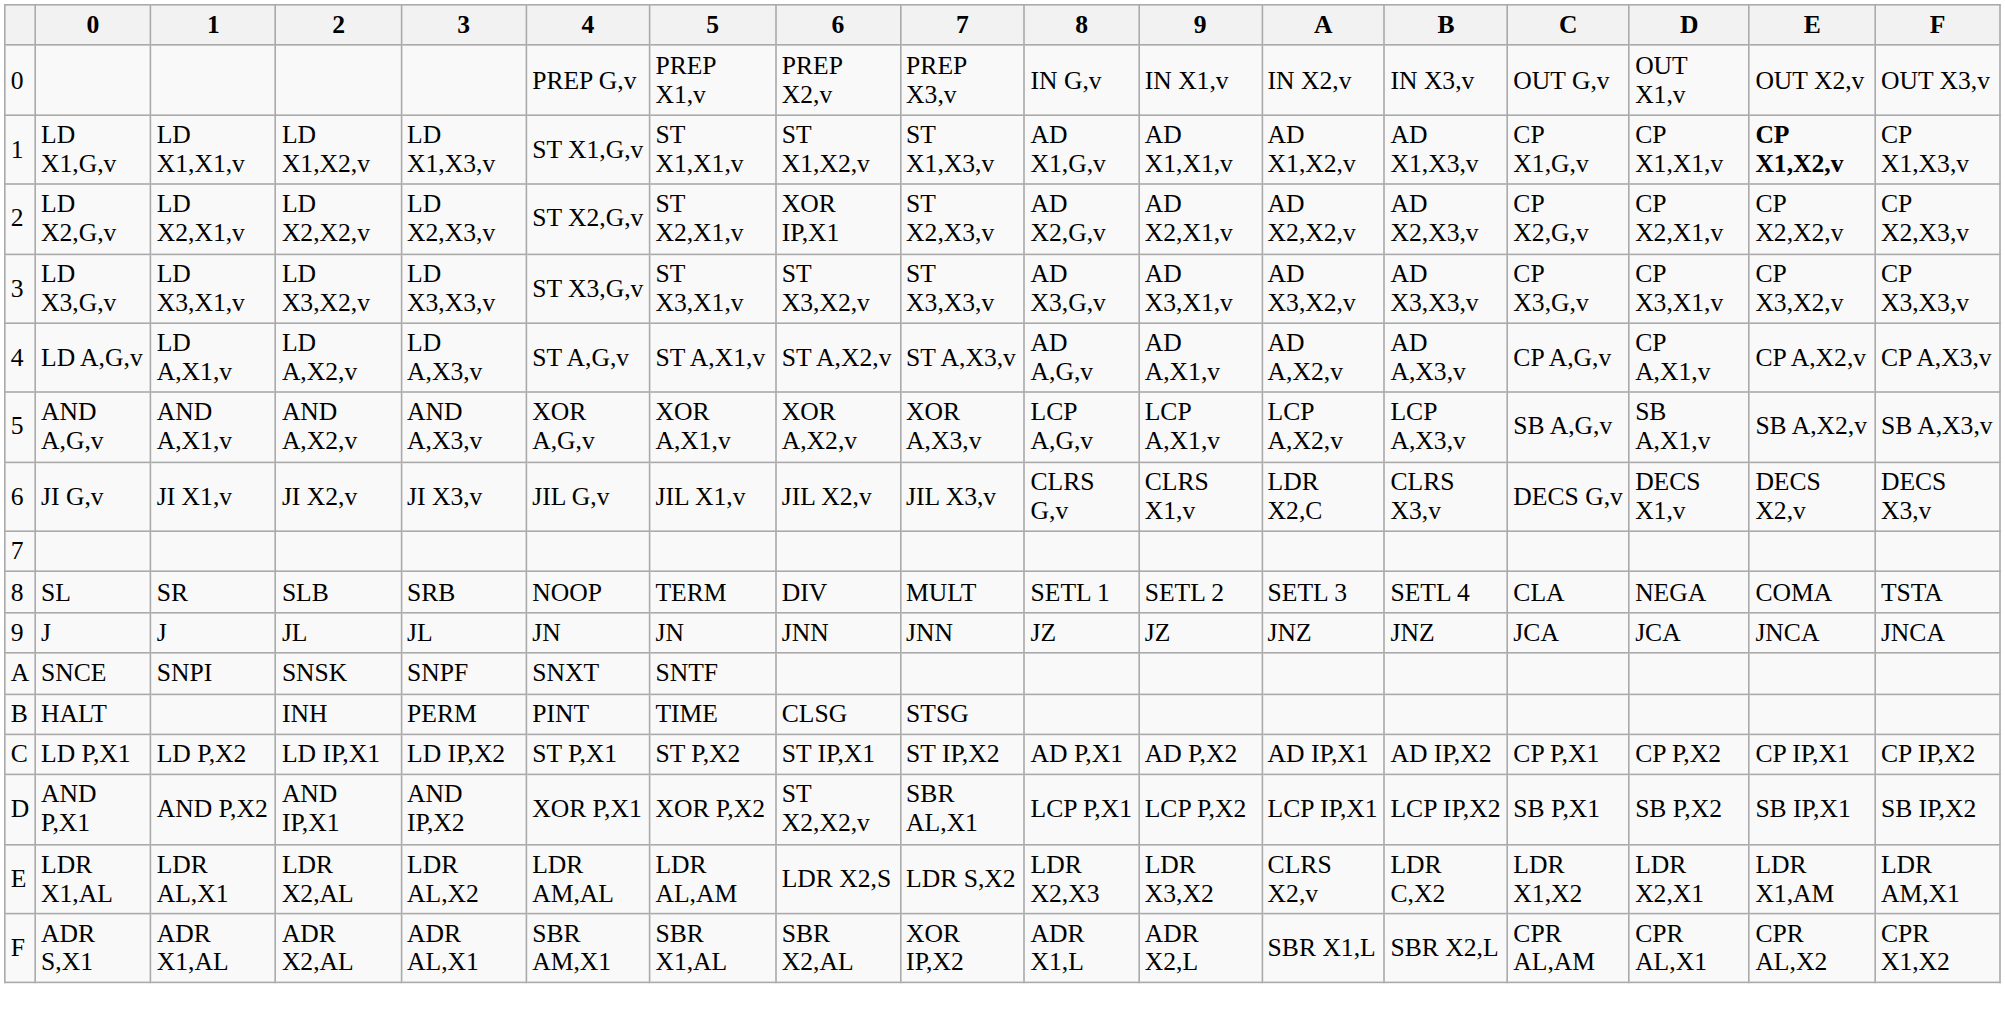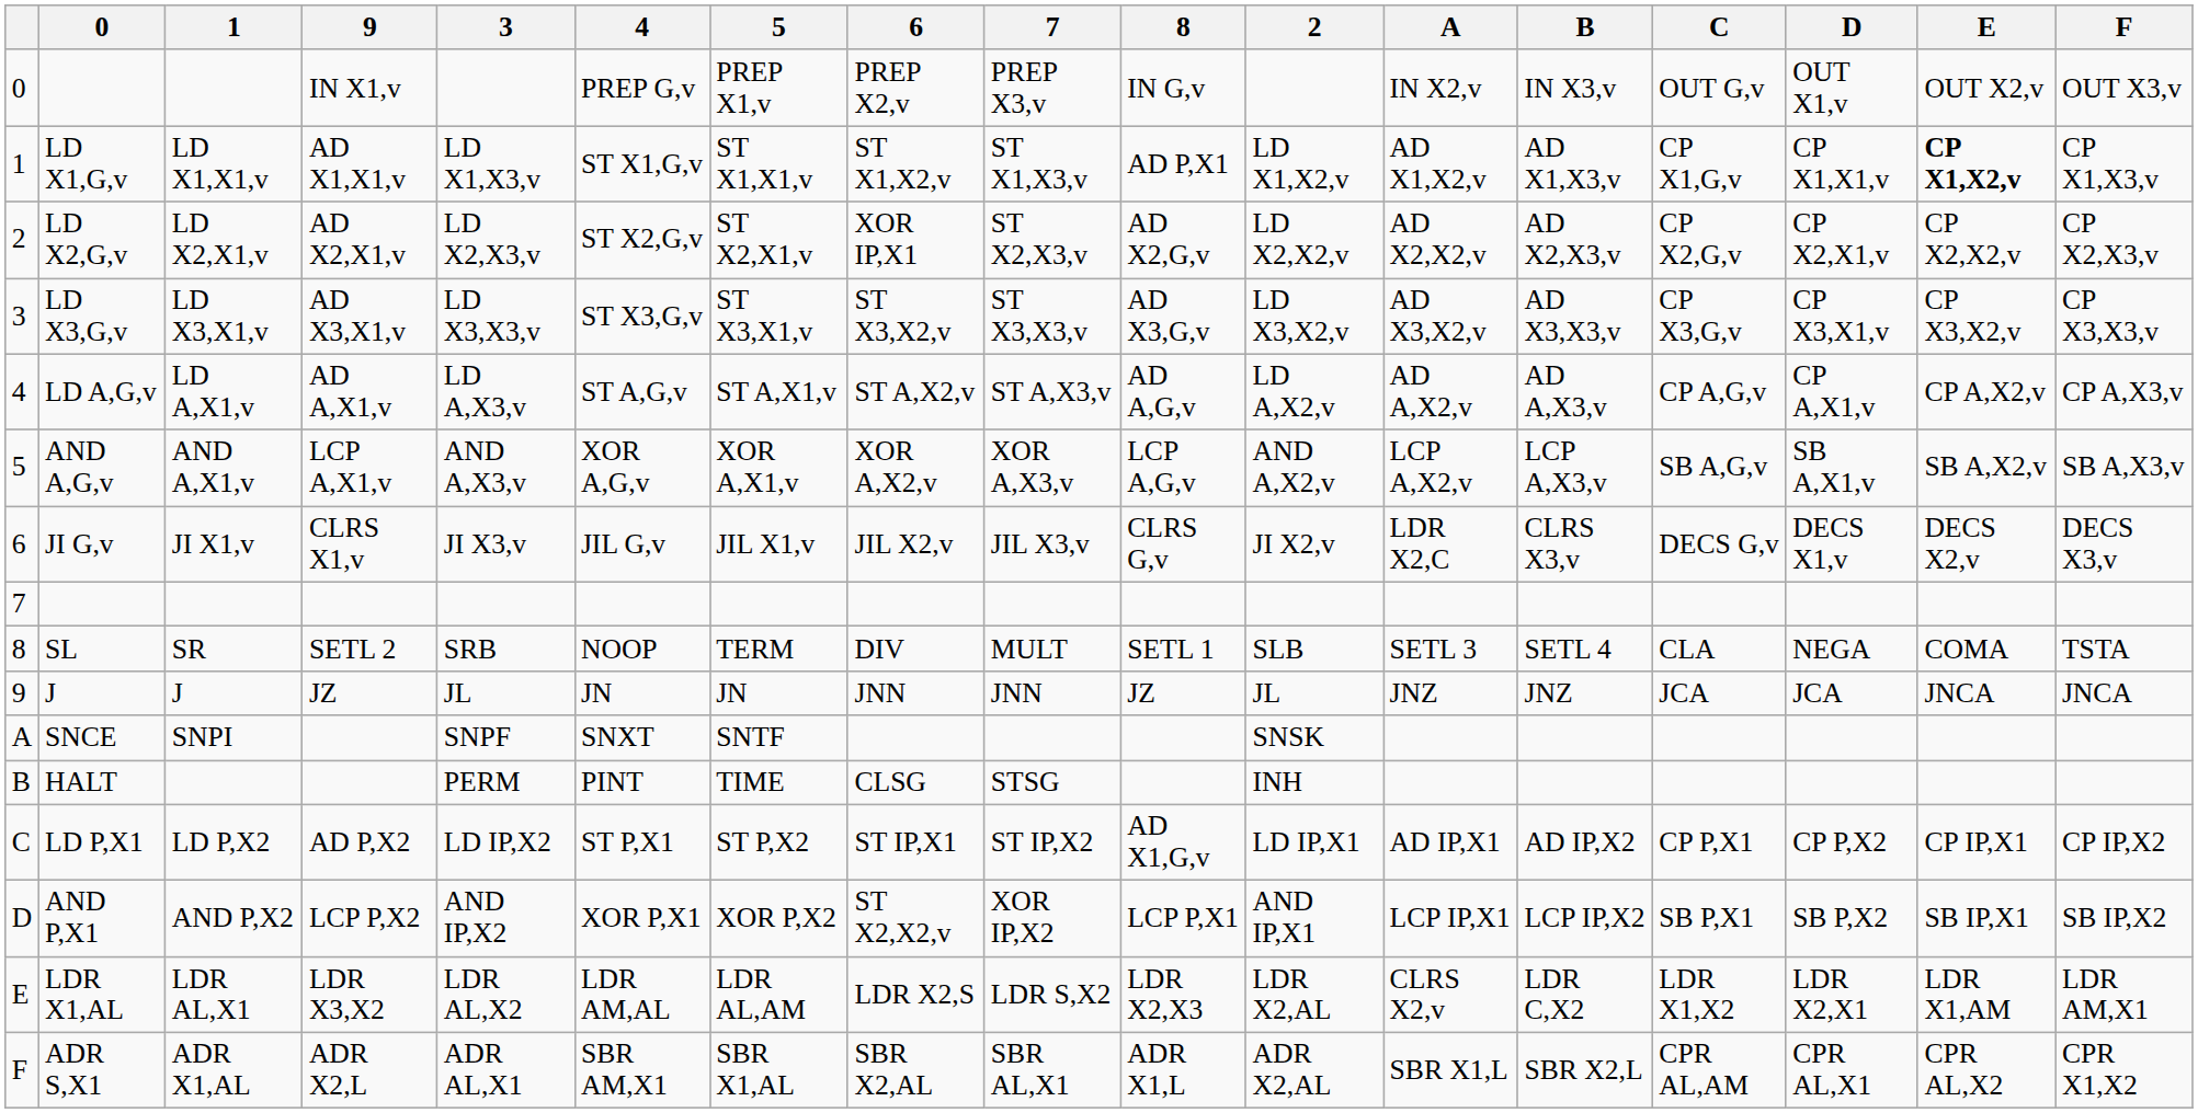columns swapped: 2 <-> 9
LD X1,G,v | 8: AD X1,G,v -> AD P,X1
LD P,X1 | 8: AD P,X1 -> AD X1,G,v
AND P,X1 | 7: SBR AL,X1 -> XOR IP,X2
ADR S,X1 | 7: XOR IP,X2 -> SBR AL,X1
